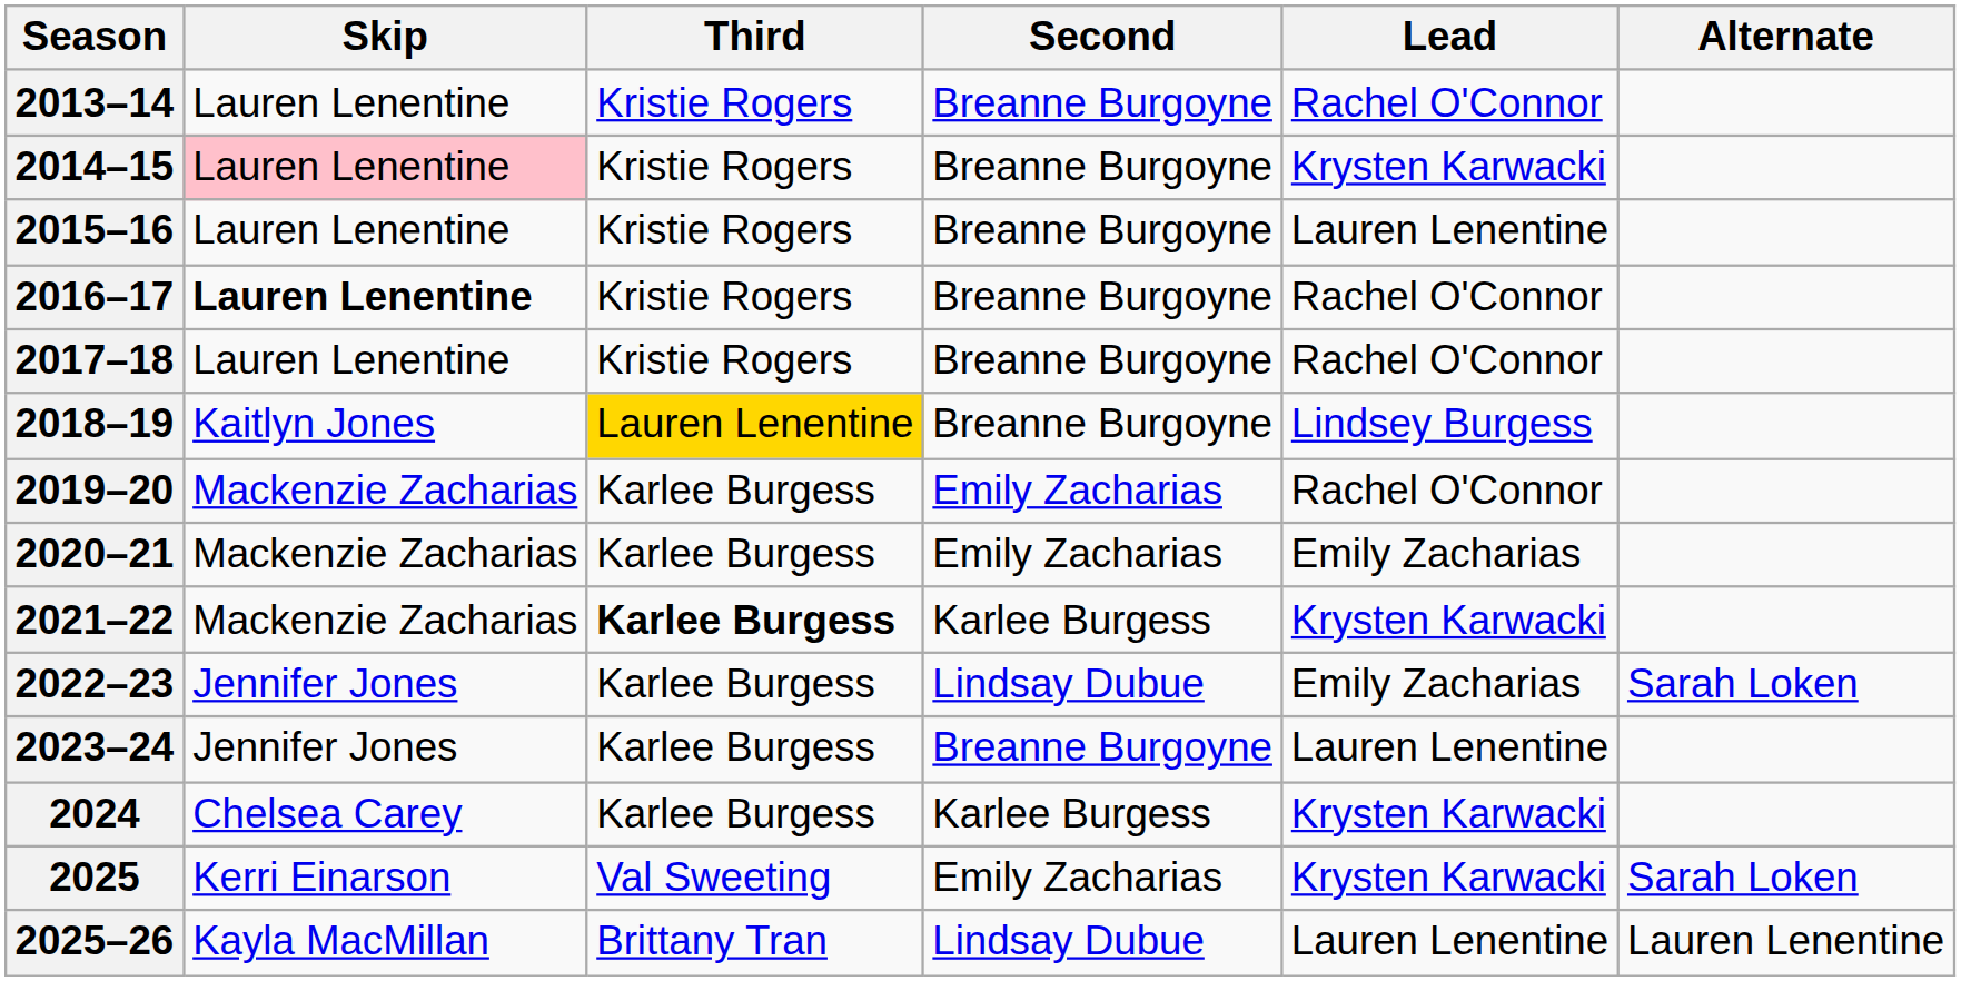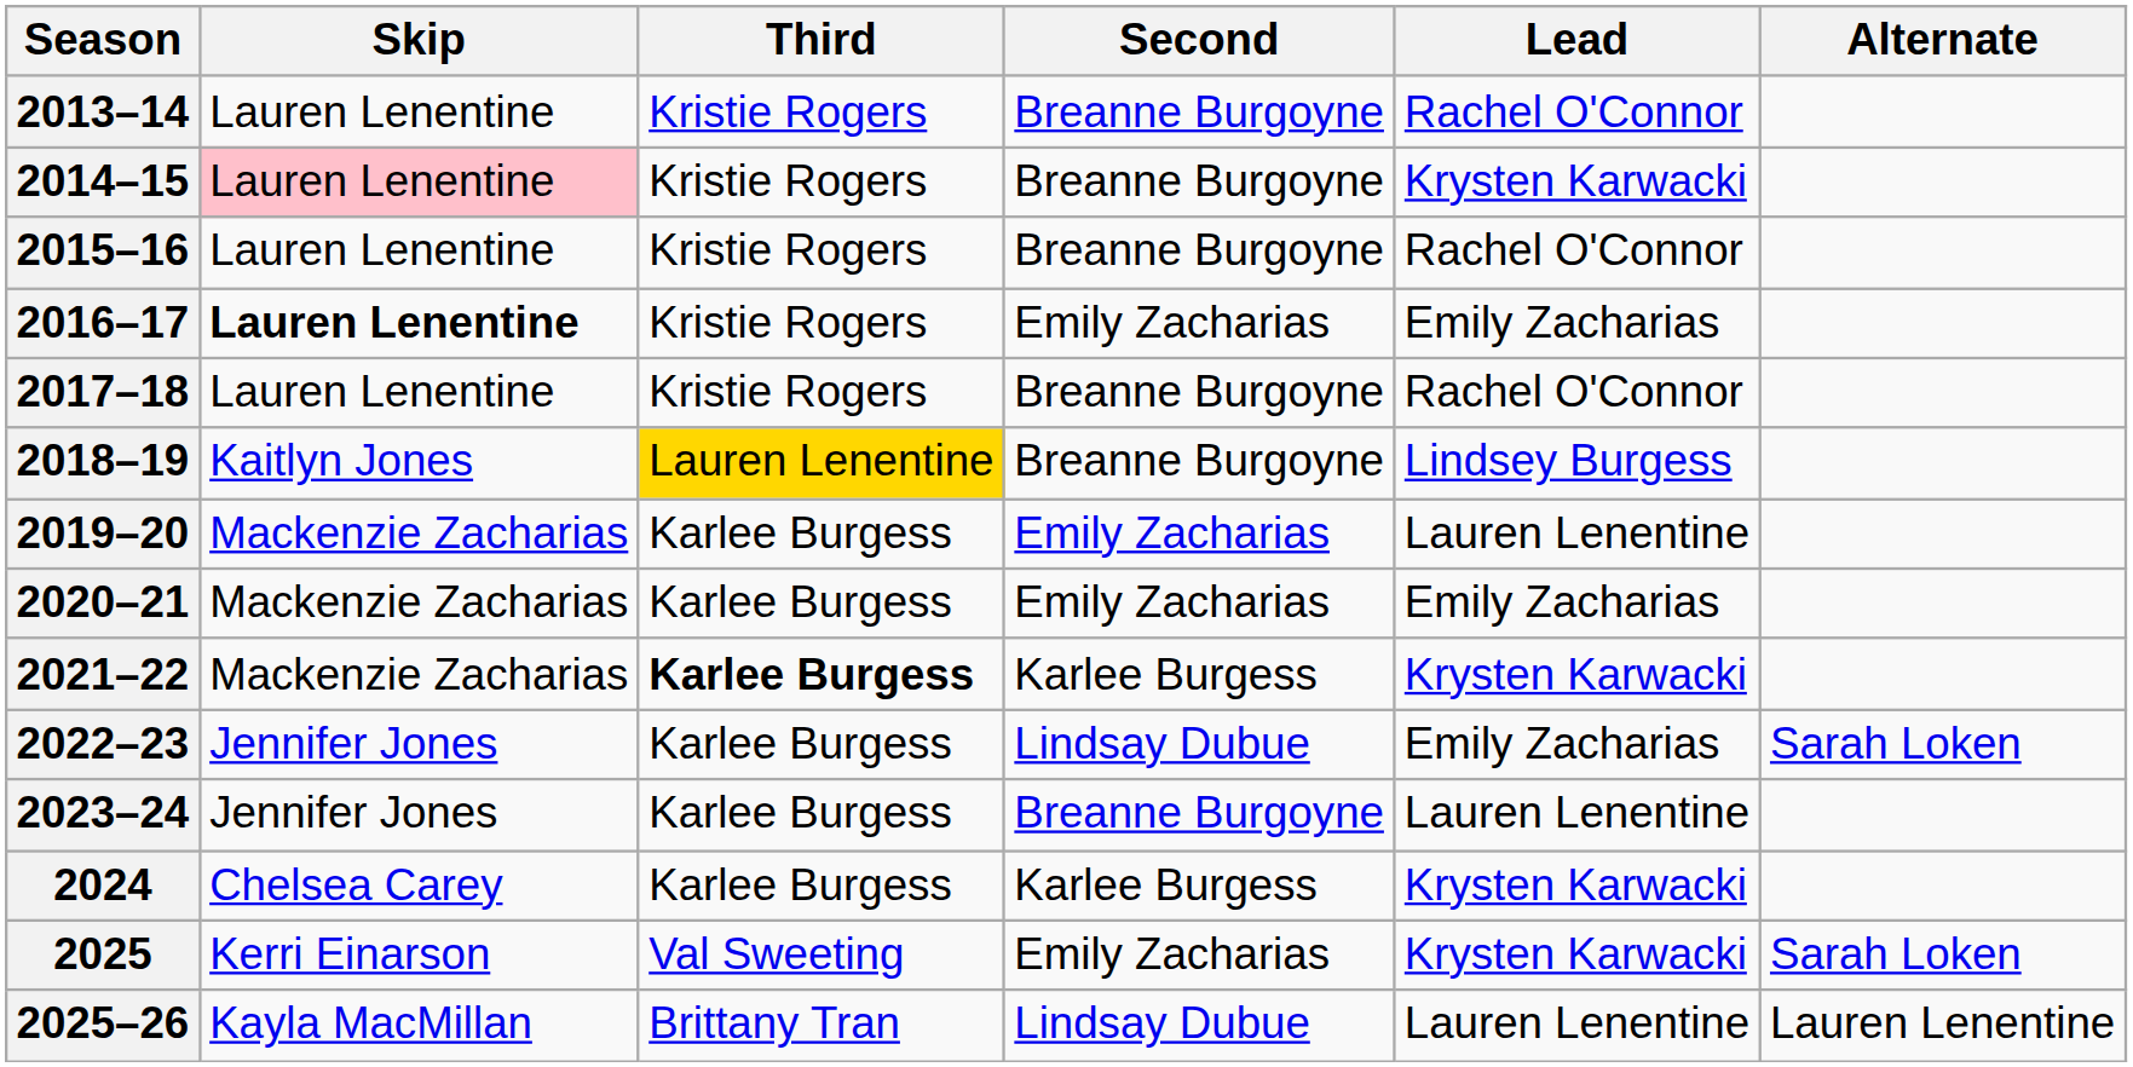2015–16 | Lead: Lauren Lenentine -> Rachel O'Connor
2016–17 | Second: Breanne Burgoyne -> Emily Zacharias
2016–17 | Lead: Rachel O'Connor -> Emily Zacharias
2019–20 | Lead: Rachel O'Connor -> Lauren Lenentine
